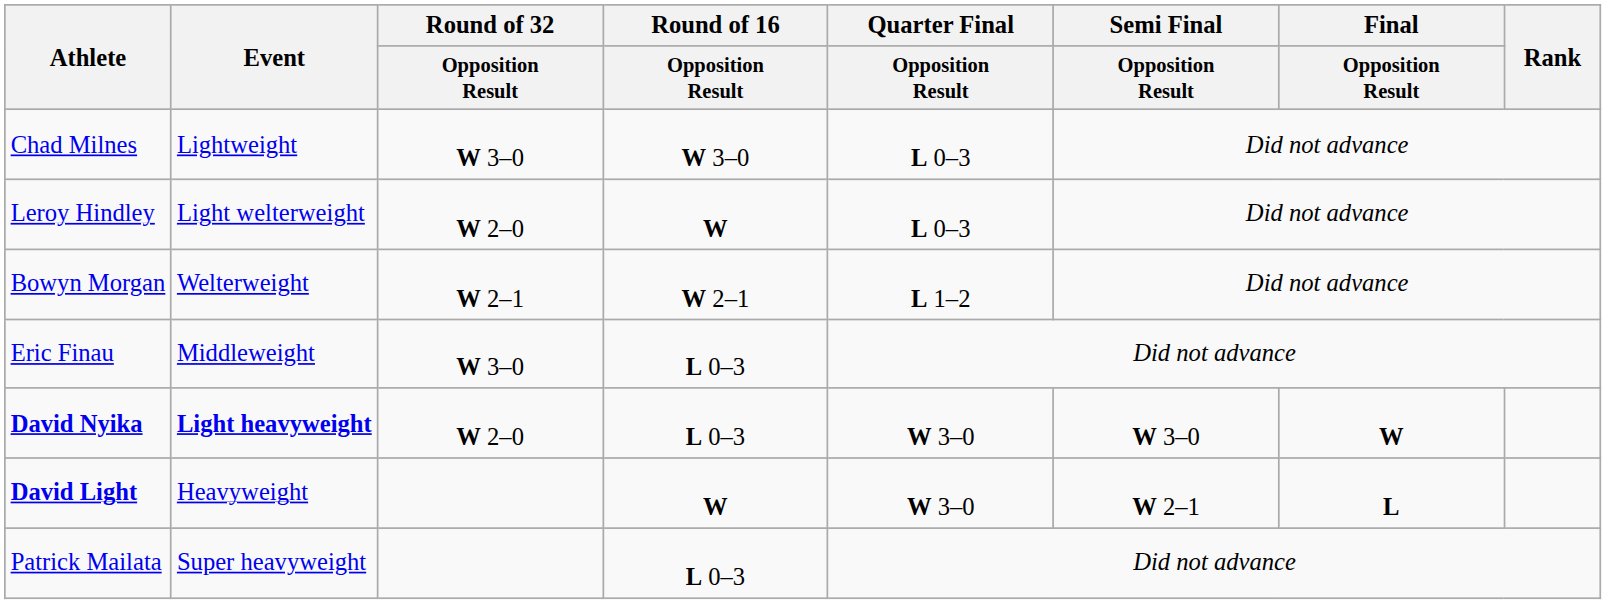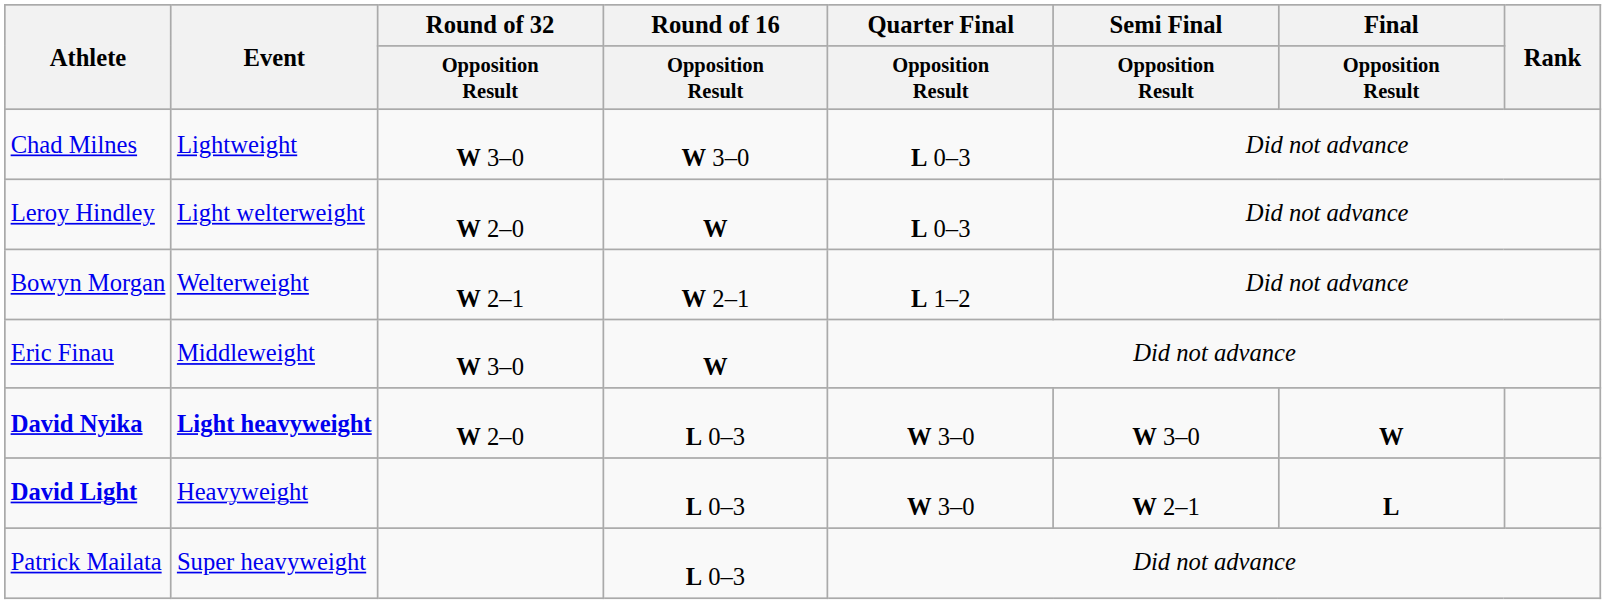Eric Finau | Round of 16 / Opposition Result: L 0–3 -> W
David Light | Round of 16 / Opposition Result: W -> L 0–3
